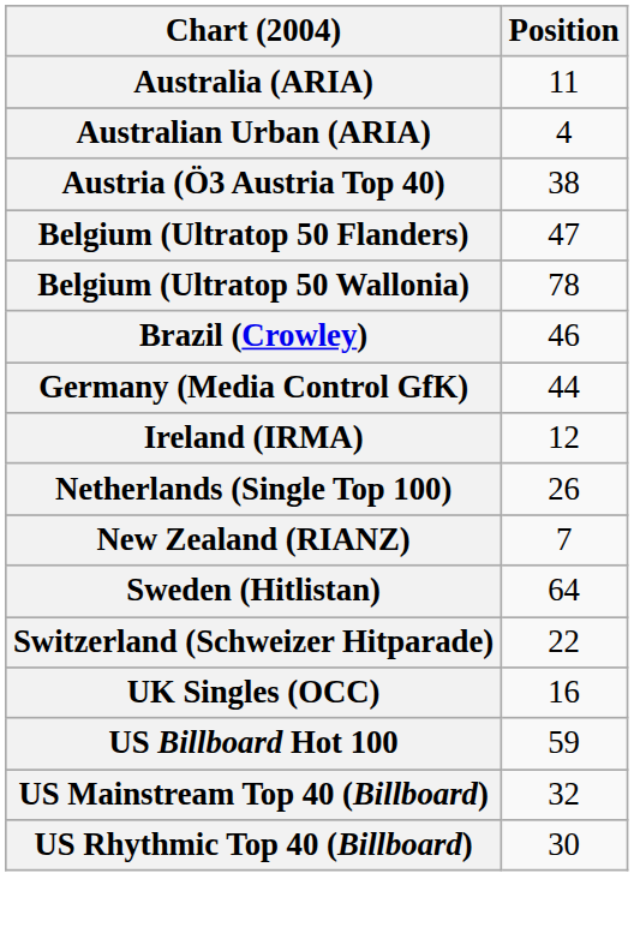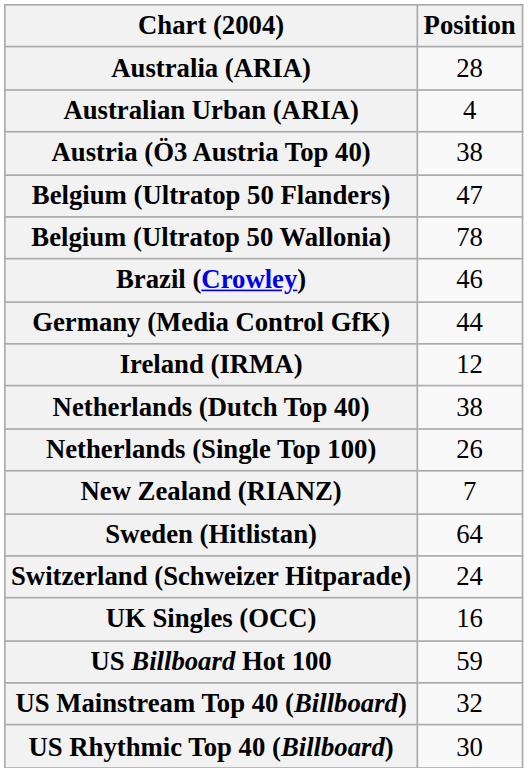Australia (ARIA) | Position: 11 -> 28
+ row: Netherlands (Dutch Top 40) | 38
Switzerland (Schweizer Hitparade) | Position: 22 -> 24
